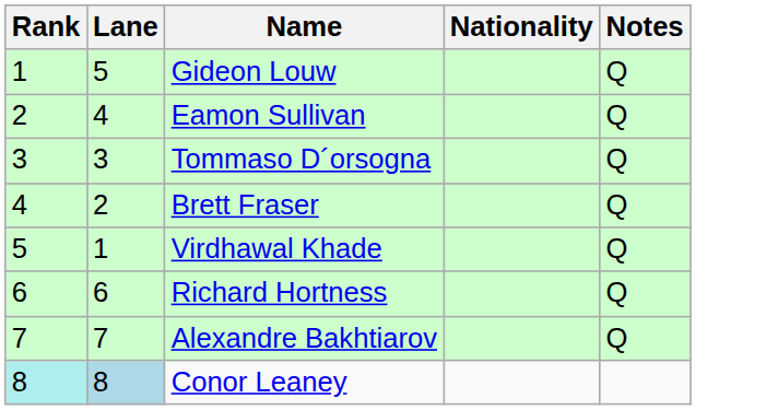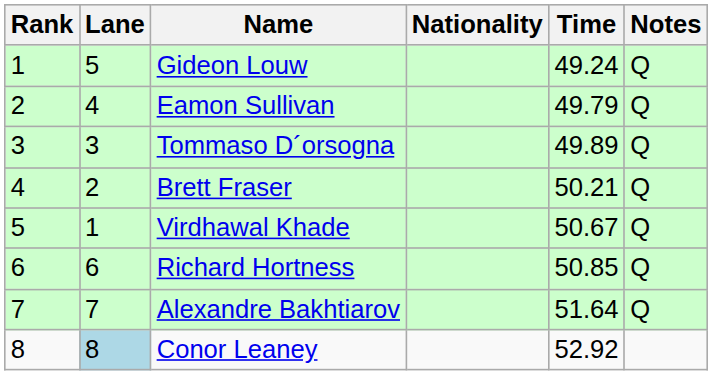+ column: Time | 49.24 | 49.79 | 49.89 | 50.21 | 50.67 | 50.85 | 51.64 | 52.92
Conor Leaney | Rank: paleturquoise background -> no background
